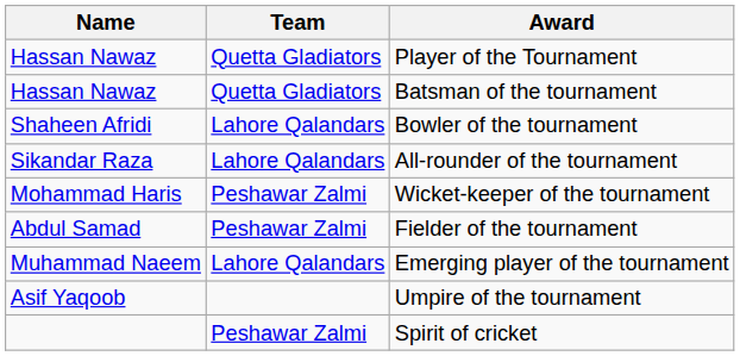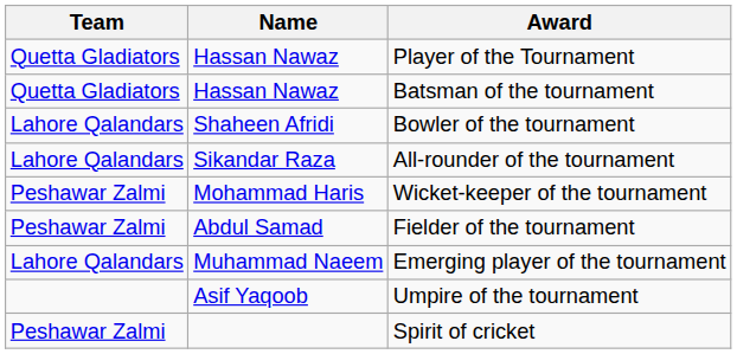columns swapped: Name <-> Team
